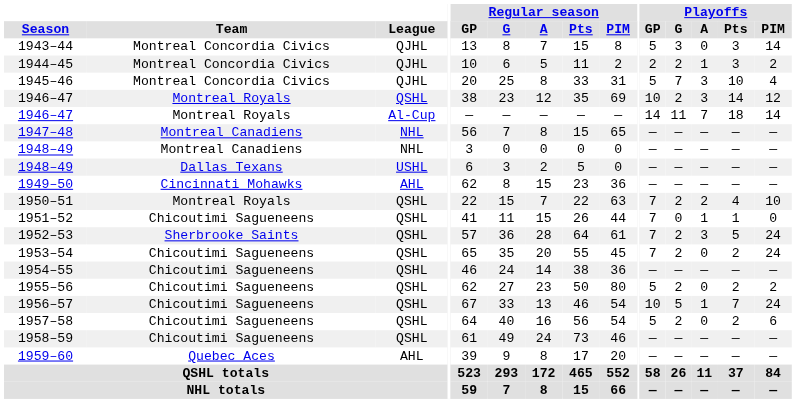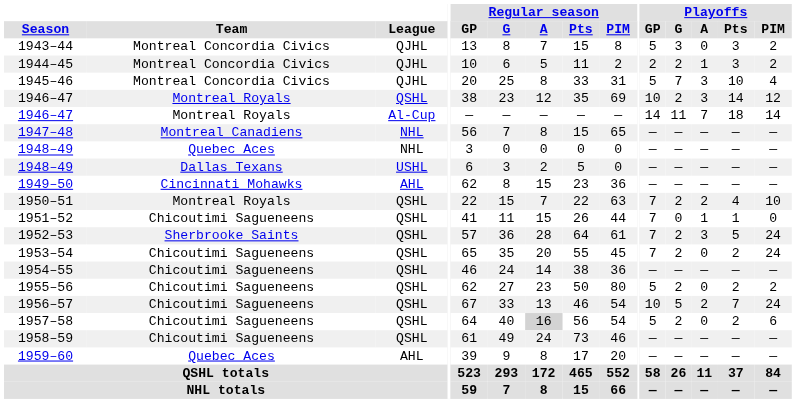1943–44 | Playoffs / PIM: 14 -> 2
1948–49 / NHL | Team: Montreal Canadiens -> Quebec Aces
1956–57 | Playoffs / A: 1 -> 2
1957–58 | Regular season / A: no background -> lightgrey background
